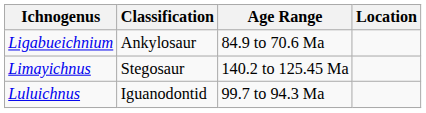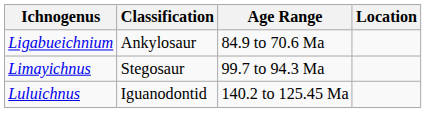Limayichnus | Age Range: 140.2 to 125.45 Ma -> 99.7 to 94.3 Ma
Luluichnus | Age Range: 99.7 to 94.3 Ma -> 140.2 to 125.45 Ma
